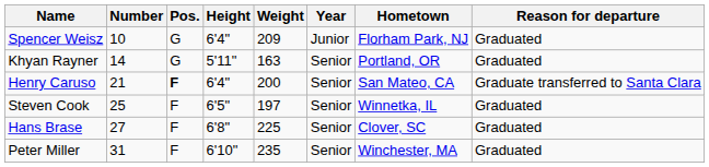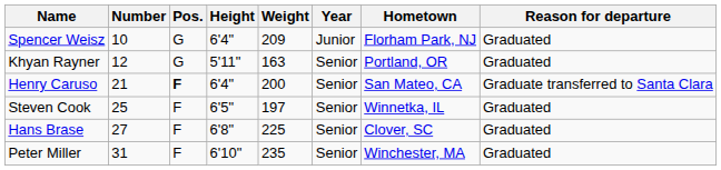Khyan Rayner | Number: 14 -> 12
